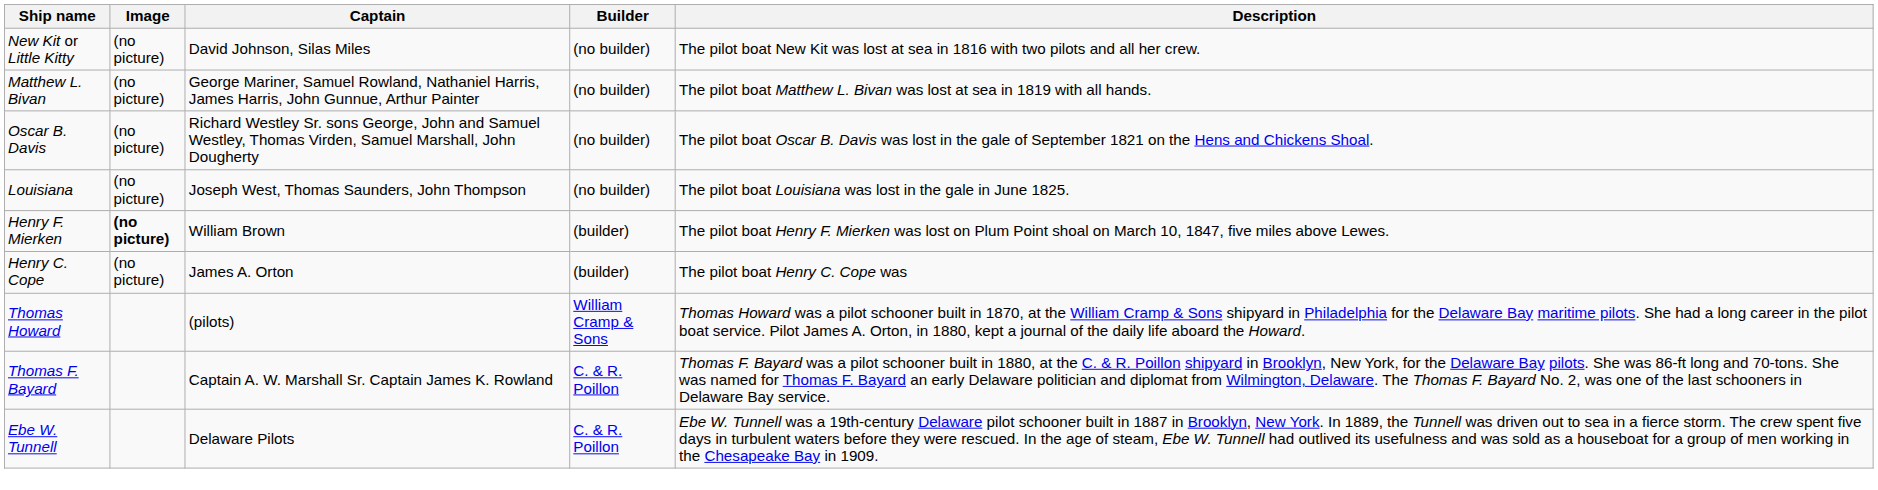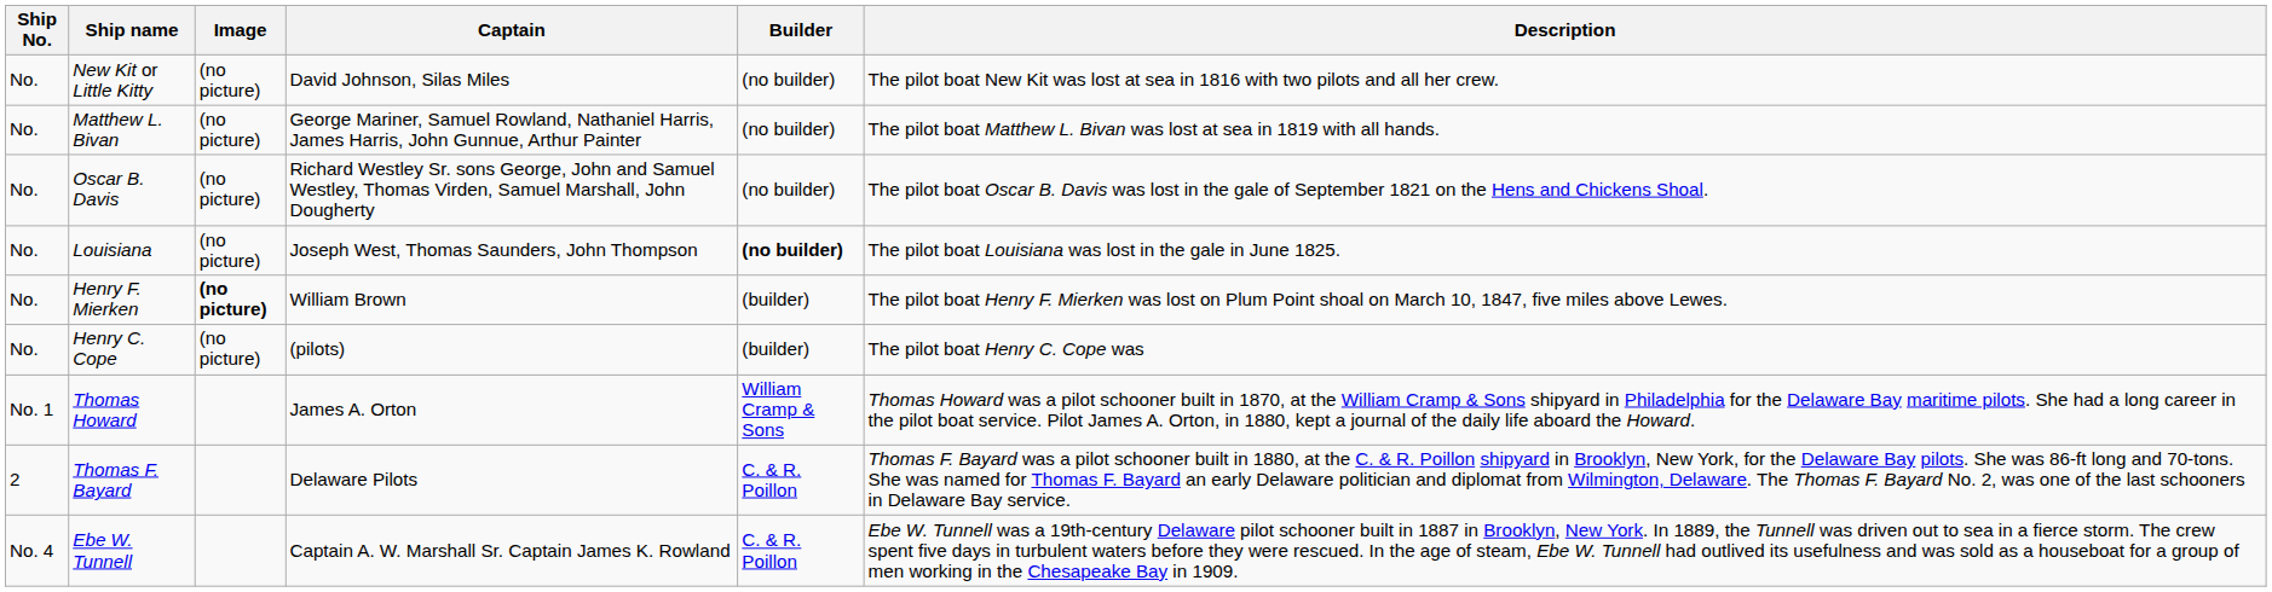+ column: Ship No. | No. | No. | No. | No. | No. | No. | No. 1 | 2 | No. 4
Louisiana | Builder: normal -> bold
Henry C. Cope | Captain: James A. Orton -> (pilots)
Thomas Howard | Captain: (pilots) -> James A. Orton
Thomas F. Bayard | Captain: Captain A. W. Marshall Sr. Captain James K. Rowland -> Delaware Pilots
Ebe W. Tunnell | Captain: Delaware Pilots -> Captain A. W. Marshall Sr. Captain James K. Rowland
